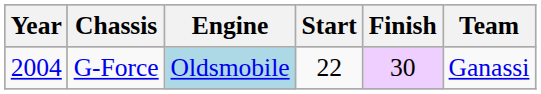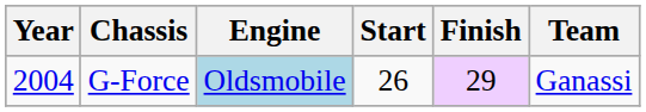G-Force | Start: 22 -> 26
G-Force | Finish: 30 -> 29
